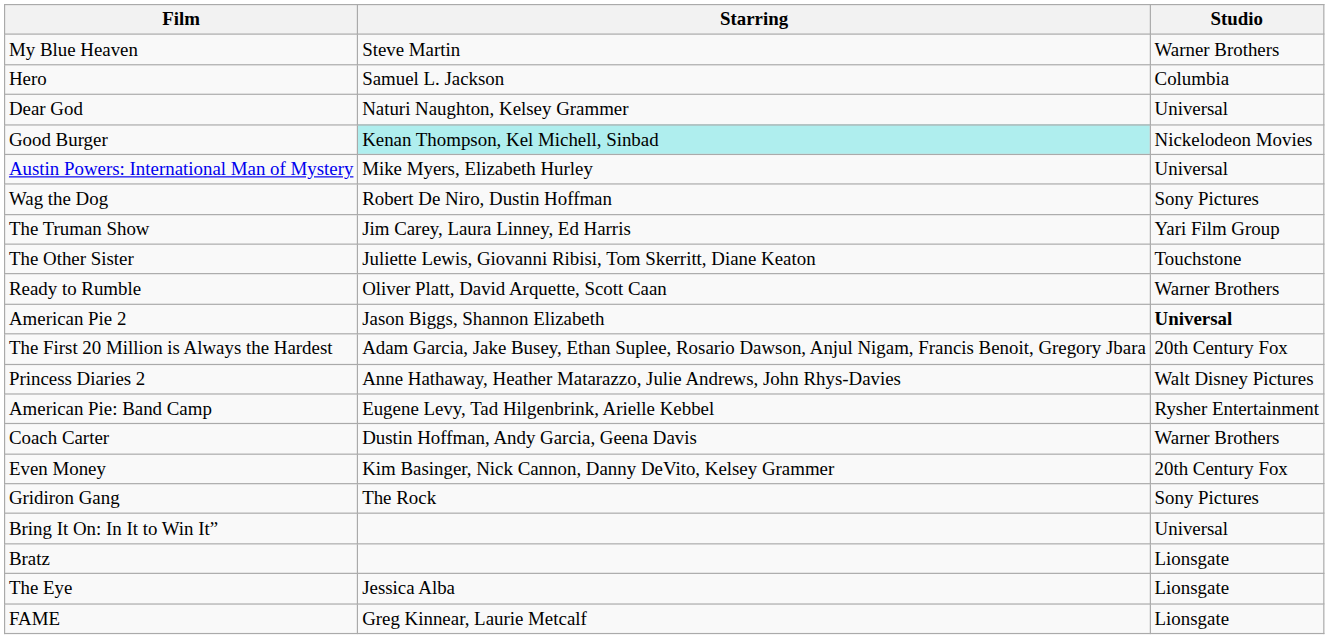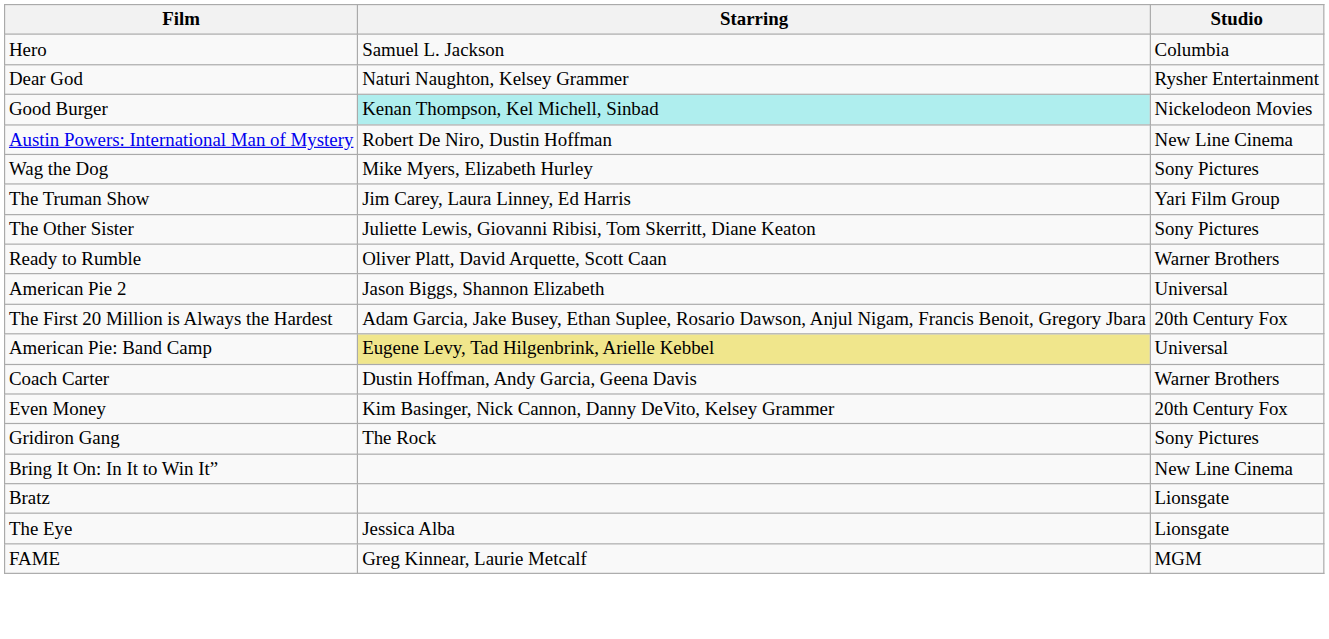- row: My Blue Heaven | Steve Martin | Warner Brothers
Dear God | Studio: Universal -> Rysher Entertainment
Austin Powers: International Man of Mystery | Starring: Mike Myers, Elizabeth Hurley -> Robert De Niro, Dustin Hoffman
Austin Powers: International Man of Mystery | Studio: Universal -> New Line Cinema
Wag the Dog | Starring: Robert De Niro, Dustin Hoffman -> Mike Myers, Elizabeth Hurley
The Other Sister | Studio: Touchstone -> Sony Pictures
American Pie 2 | Studio: bold -> normal
- row: Princess Diaries 2 | Anne Hathaway, Heather Matarazzo, Julie Andrews, John Rhys-Davies | Walt Disney Pictures
American Pie: Band Camp | Starring: no background -> khaki background
American Pie: Band Camp | Studio: Rysher Entertainment -> Universal
Bring It On: In It to Win It” | Studio: Universal -> New Line Cinema
FAME | Studio: Lionsgate -> MGM
